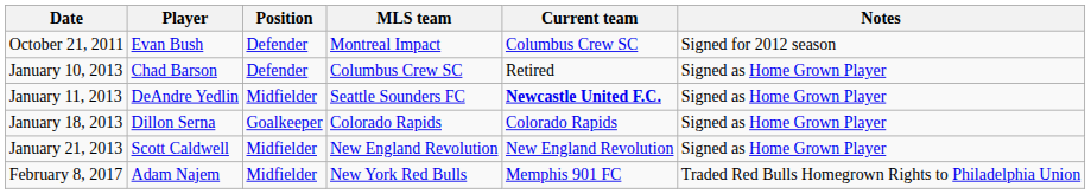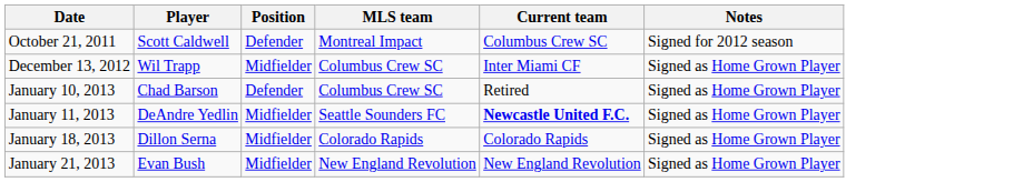October 21, 2011 | Player: Evan Bush -> Scott Caldwell
+ row: December 13, 2012 | Wil Trapp | Midfielder | Columbus Crew SC | Inter Miami CF | Signed as Home Grown Player
January 18, 2013 | Position: Goalkeeper -> Midfielder
January 21, 2013 | Player: Scott Caldwell -> Evan Bush
- row: February 8, 2017 | Adam Najem | Midfielder | New York Red Bulls | Memphis 901 FC | Traded Red Bulls Homegrown Rights to Philadelphia Union
